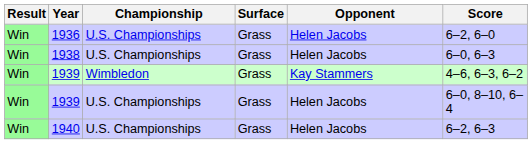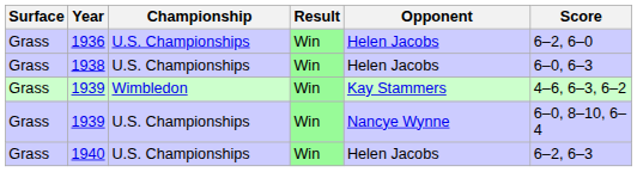columns swapped: Result <-> Surface
1939 / U.S. Championships | Opponent: Helen Jacobs -> Nancye Wynne
